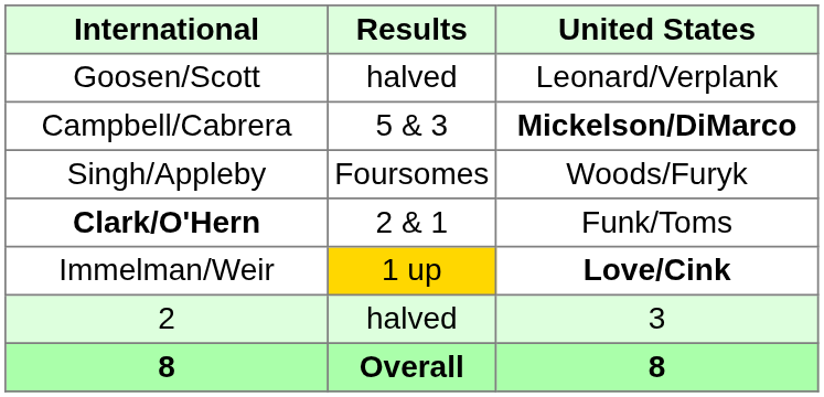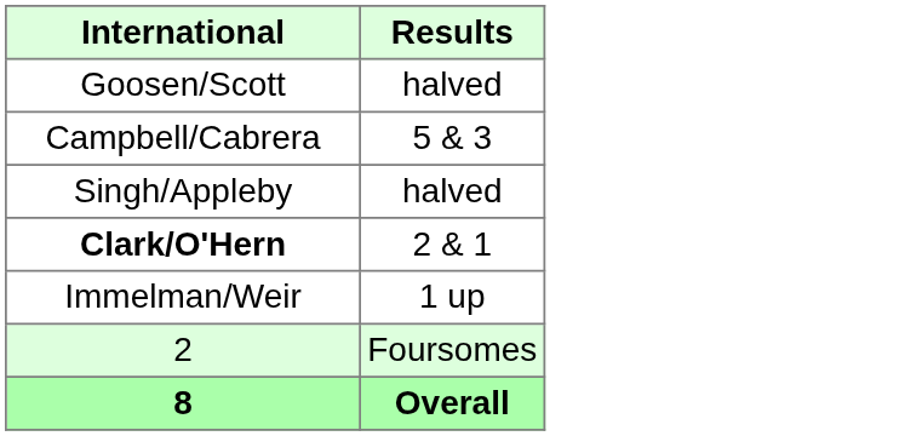- column: United States | Leonard/Verplank | Mickelson/DiMarco | Woods/Furyk | Funk/Toms | Love/Cink | 3 | 8
Singh/Appleby | Results: Foursomes -> halved
Immelman/Weir | Results: gold background -> no background
2 | Results: halved -> Foursomes
